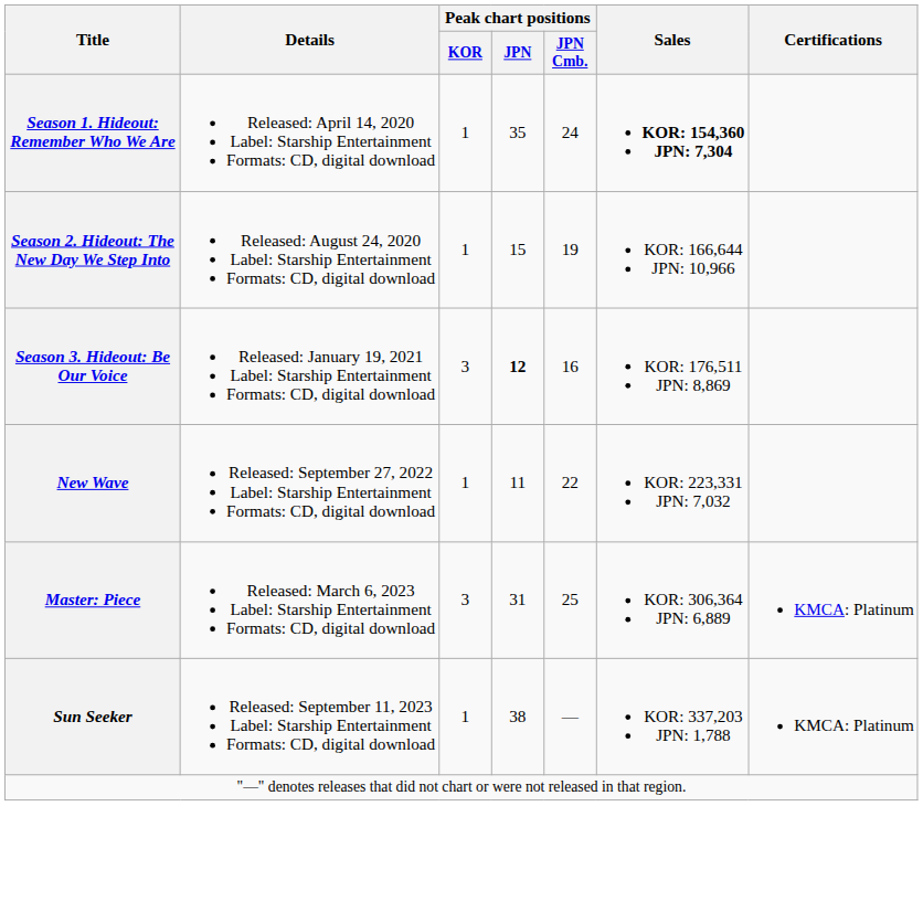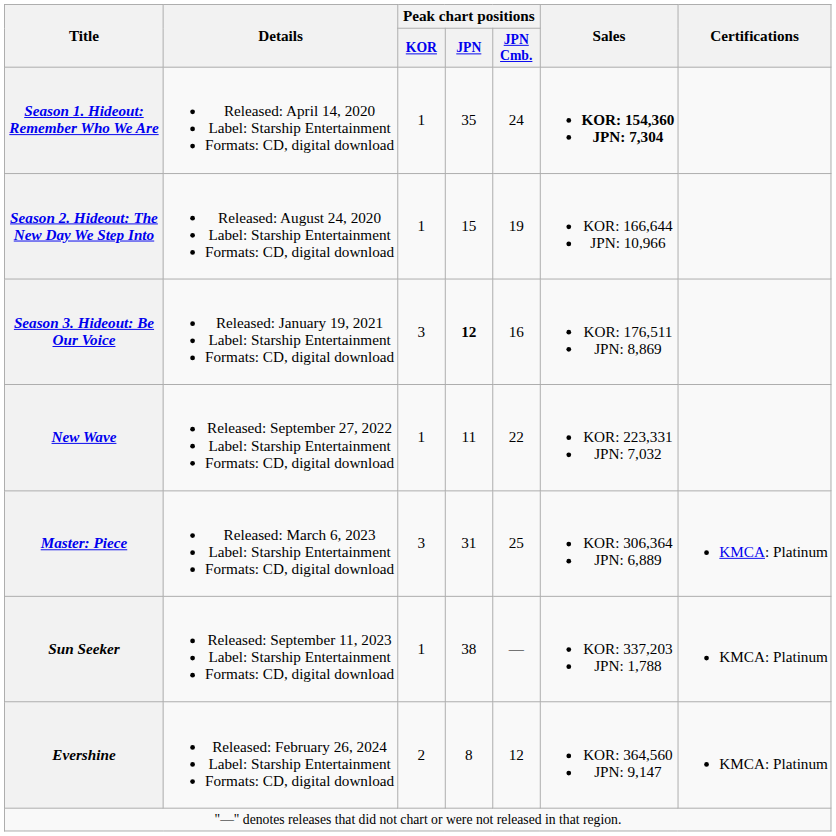+ row: Evershine | Released: February 26, 2024 Label: Starship Entertainment Formats: CD, digital download | 2 | 8 | 12 | KOR: 364,560 JPN: 9,147 | KMCA: Platinum
